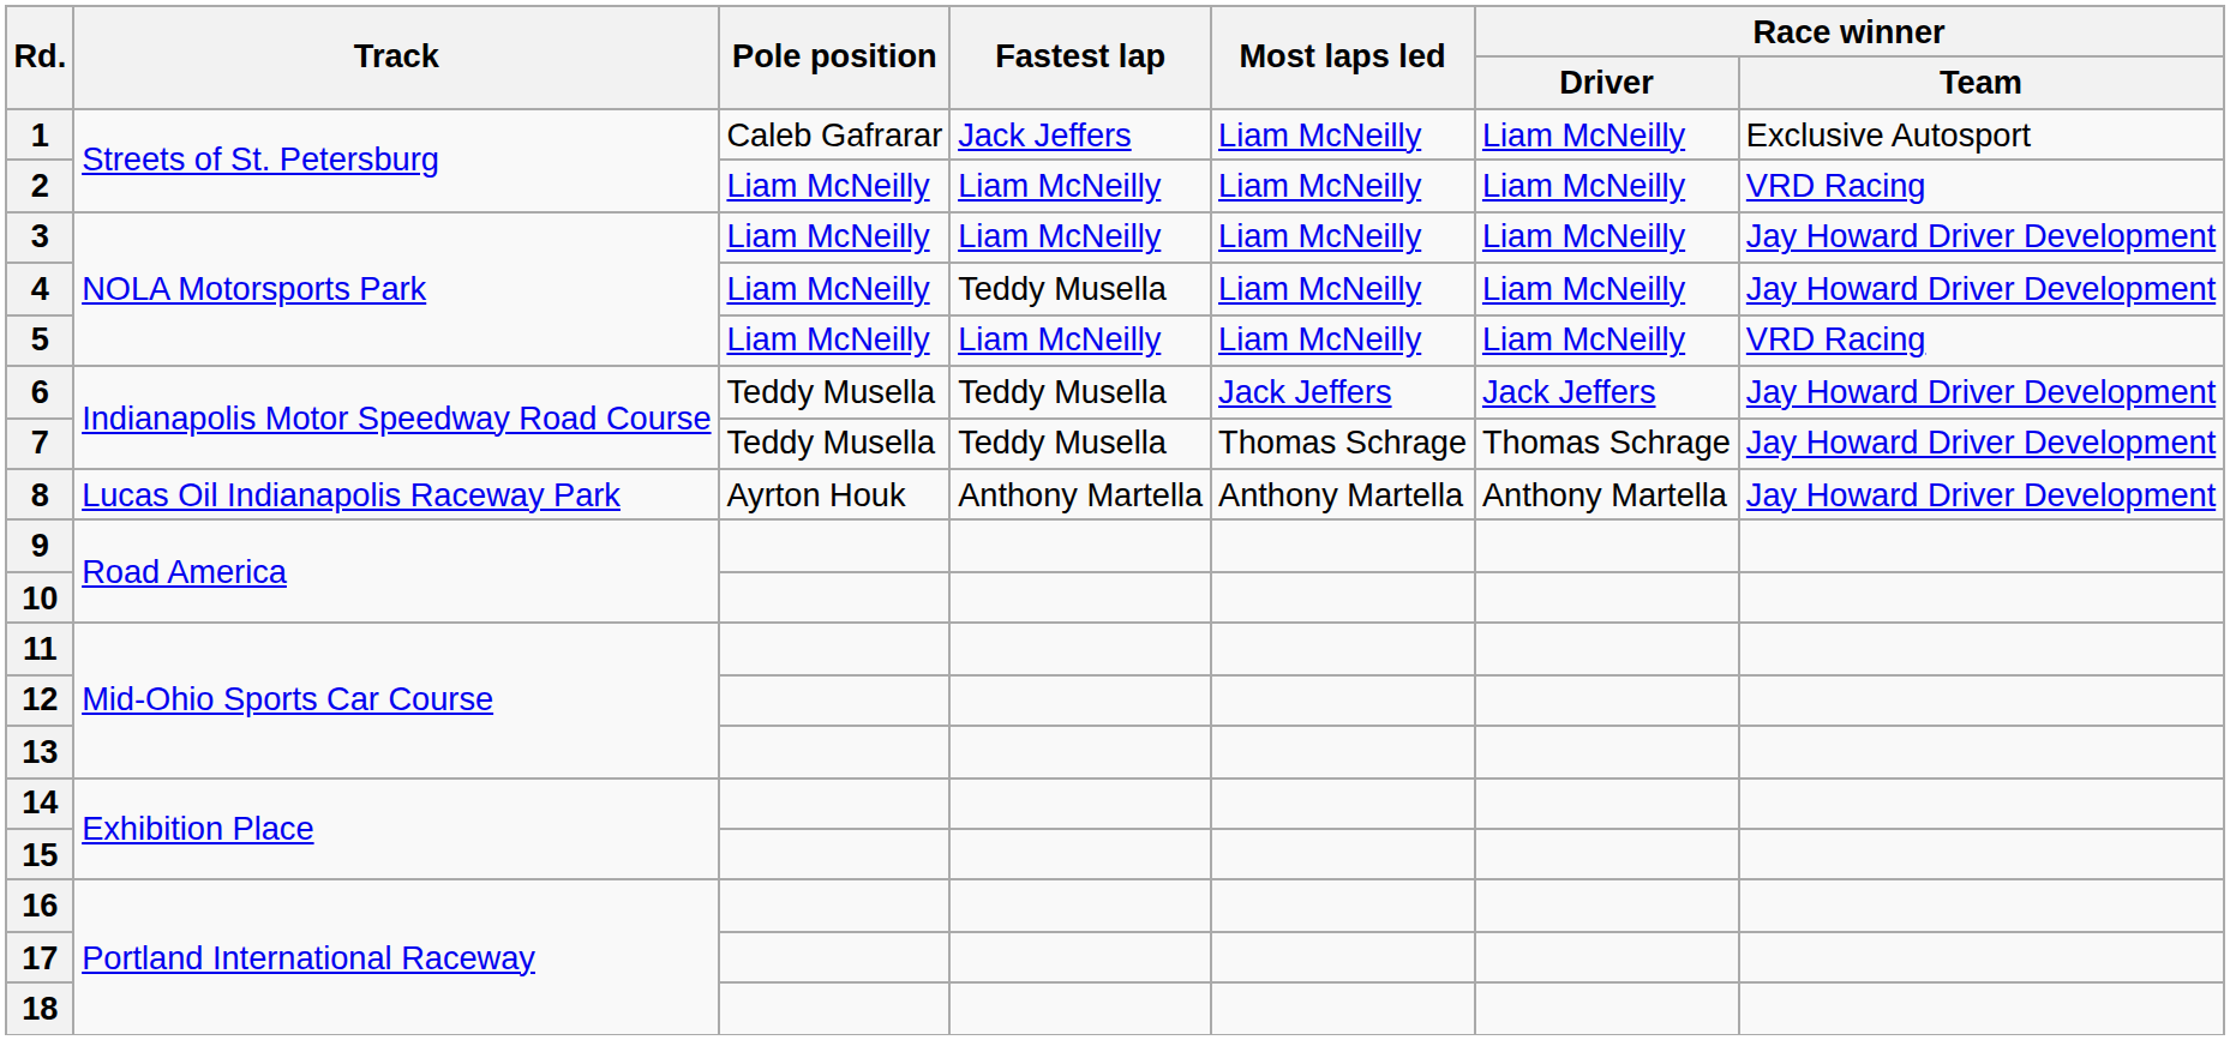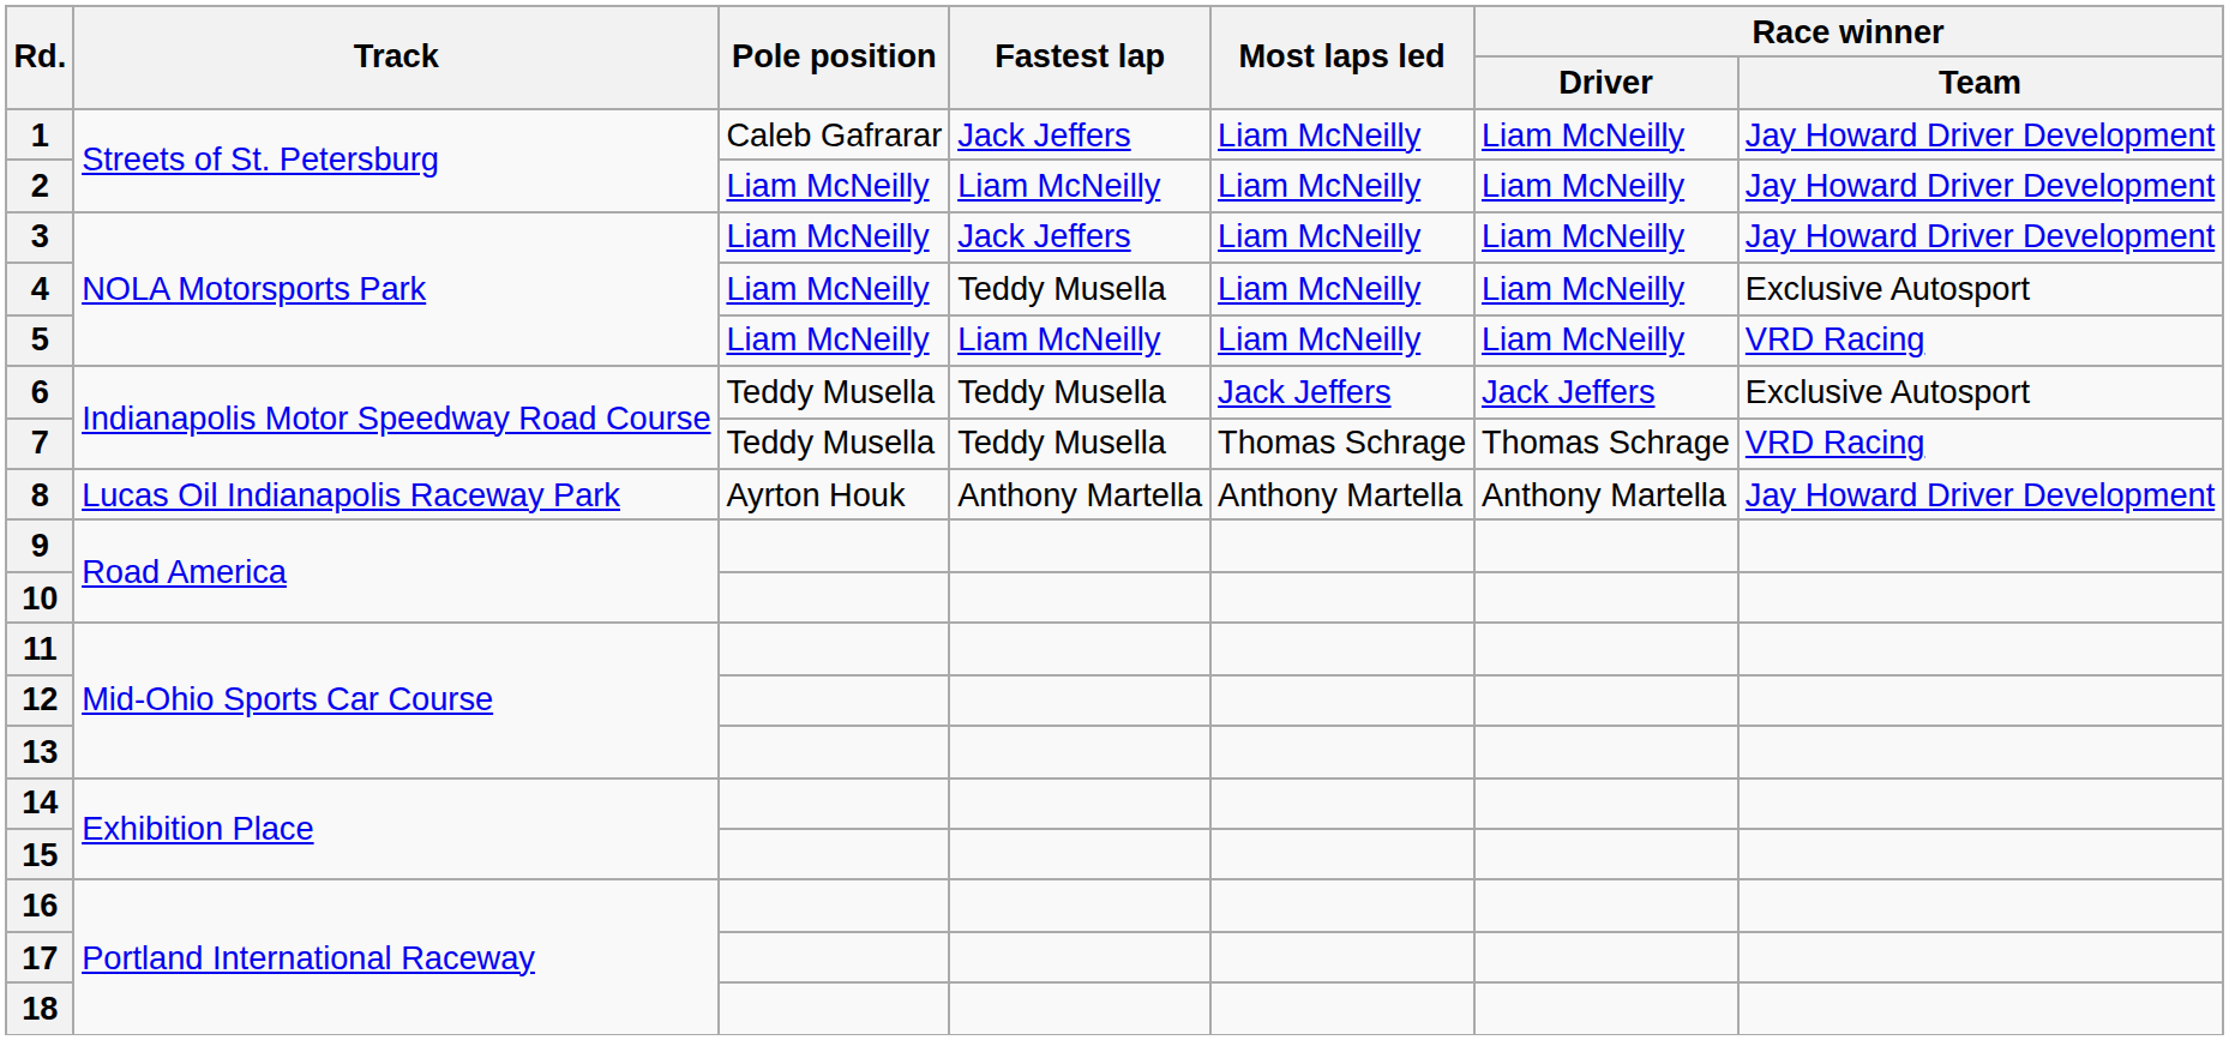1 | Race winner / Team: Exclusive Autosport -> Jay Howard Driver Development
2 | Race winner / Team: VRD Racing -> Jay Howard Driver Development
3 | Fastest lap: Liam McNeilly -> Jack Jeffers
4 | Race winner / Team: Jay Howard Driver Development -> Exclusive Autosport
6 | Race winner / Team: Jay Howard Driver Development -> Exclusive Autosport
7 | Race winner / Team: Jay Howard Driver Development -> VRD Racing
